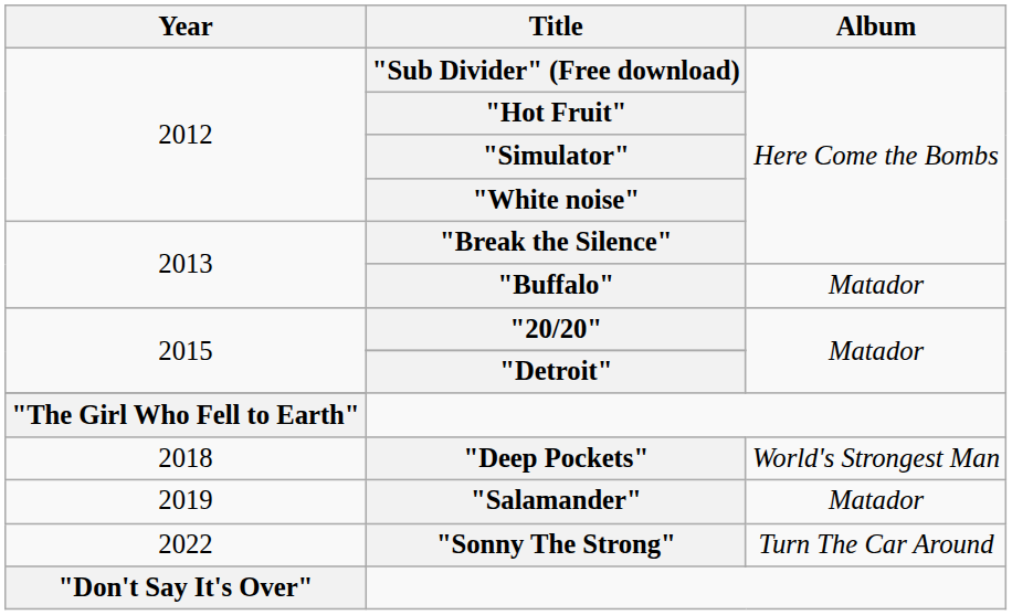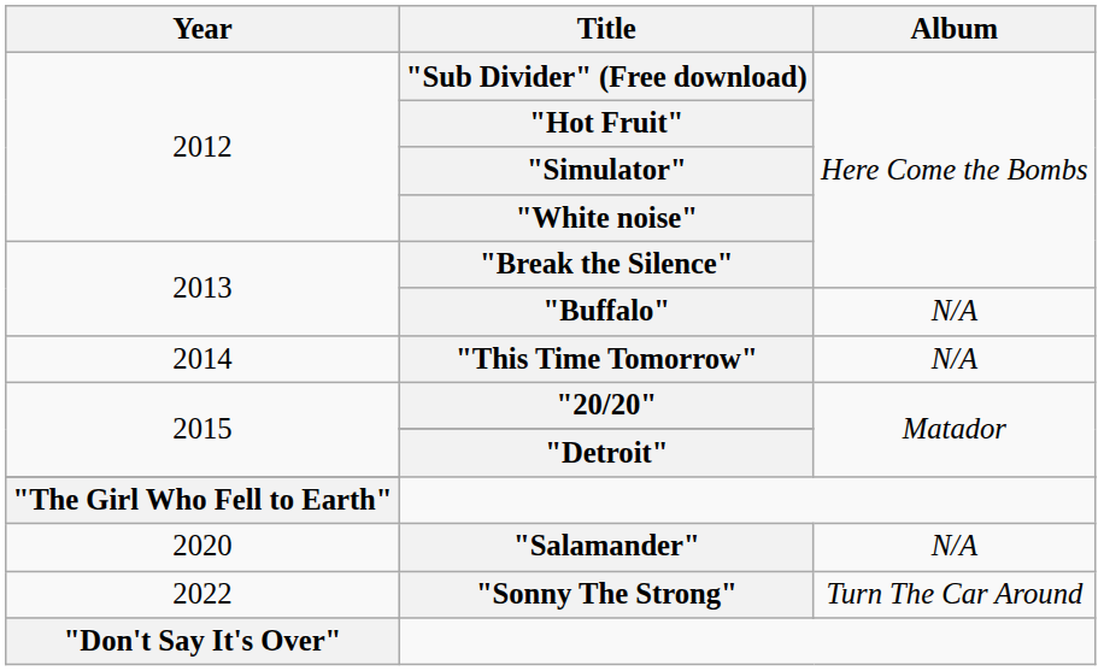"Buffalo" | Album: Matador -> N/A
+ row: 2014 | "This Time Tomorrow" | N/A
- row: 2018 | "Deep Pockets" | World's Strongest Man
"Salamander" | Year: 2019 -> 2020
"Salamander" | Album: Matador -> N/A
